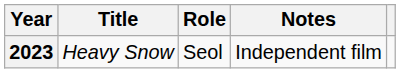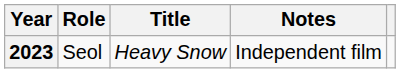columns swapped: Title <-> Role
